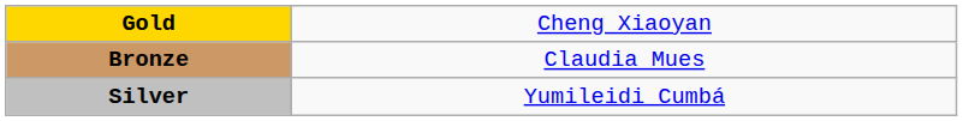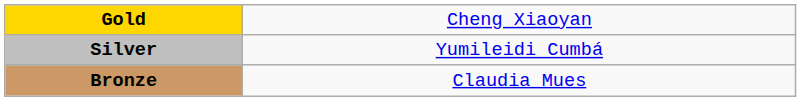rows swapped: Silver <-> Bronze
